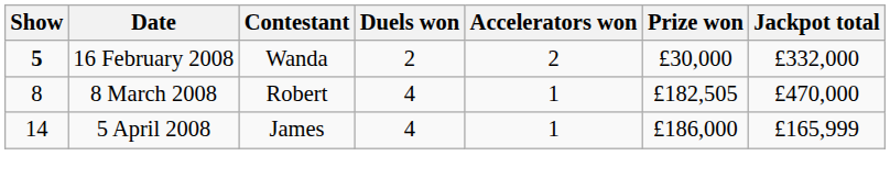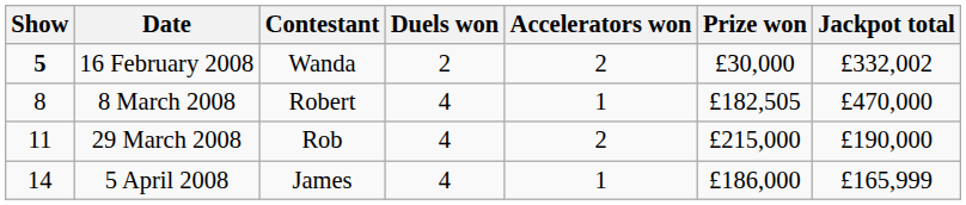16 February 2008 | Jackpot total: £332,000 -> £332,002
+ row: 11 | 29 March 2008 | Rob | 4 | 2 | £215,000 | £190,000
